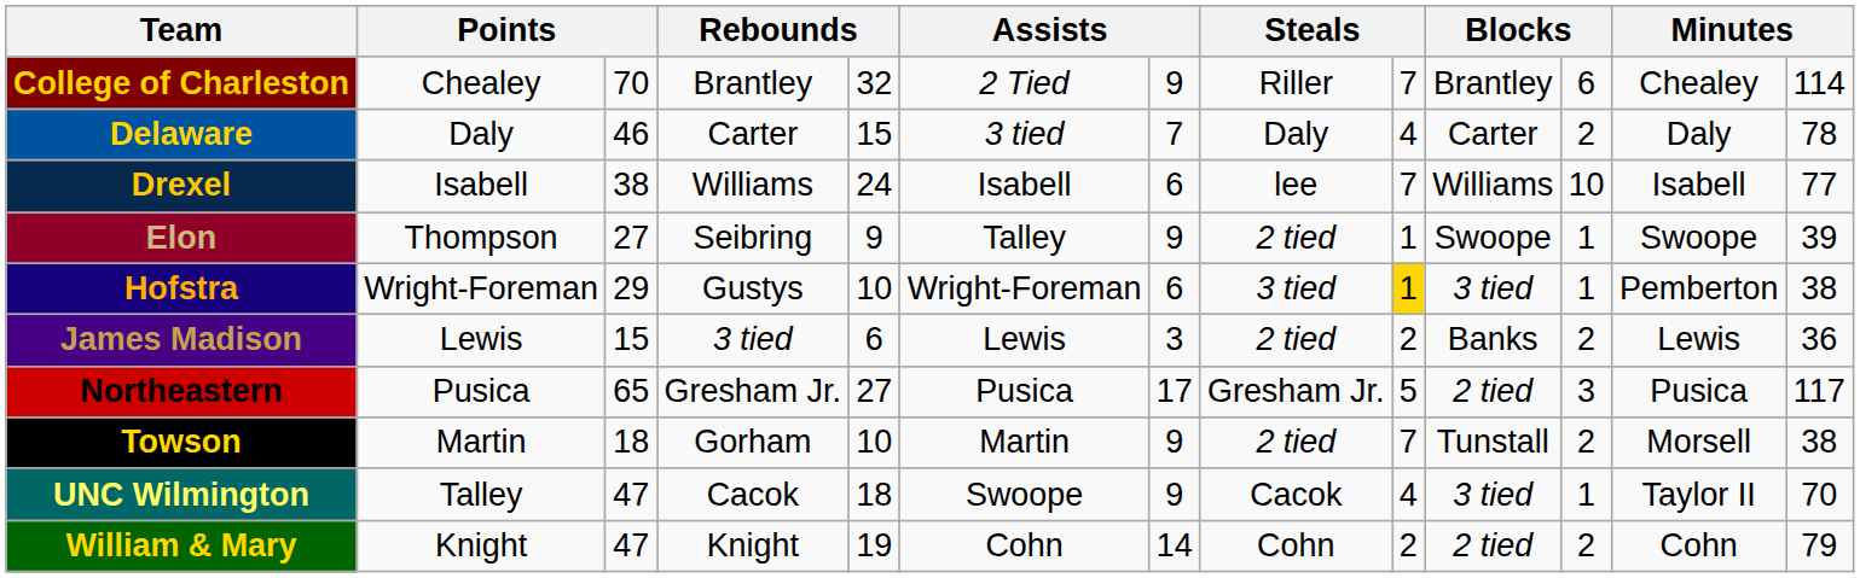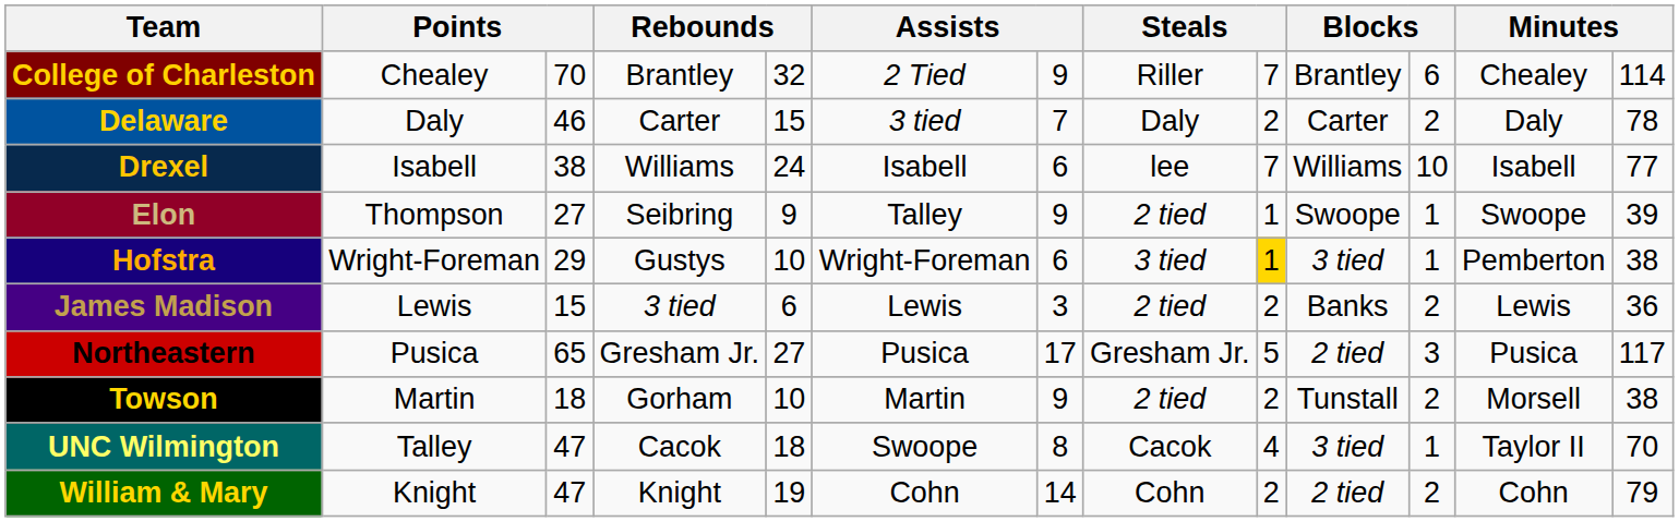Delaware | column 9: 4 -> 2
Towson | column 9: 7 -> 2
UNC Wilmington | column 7: 9 -> 8
